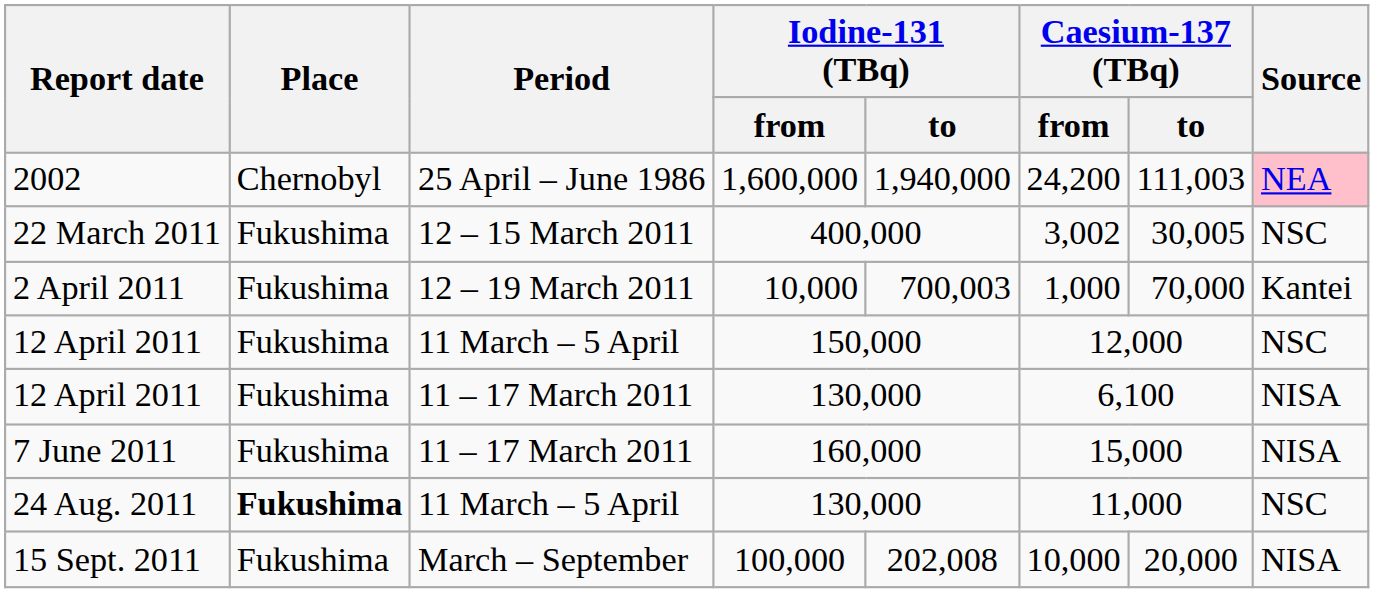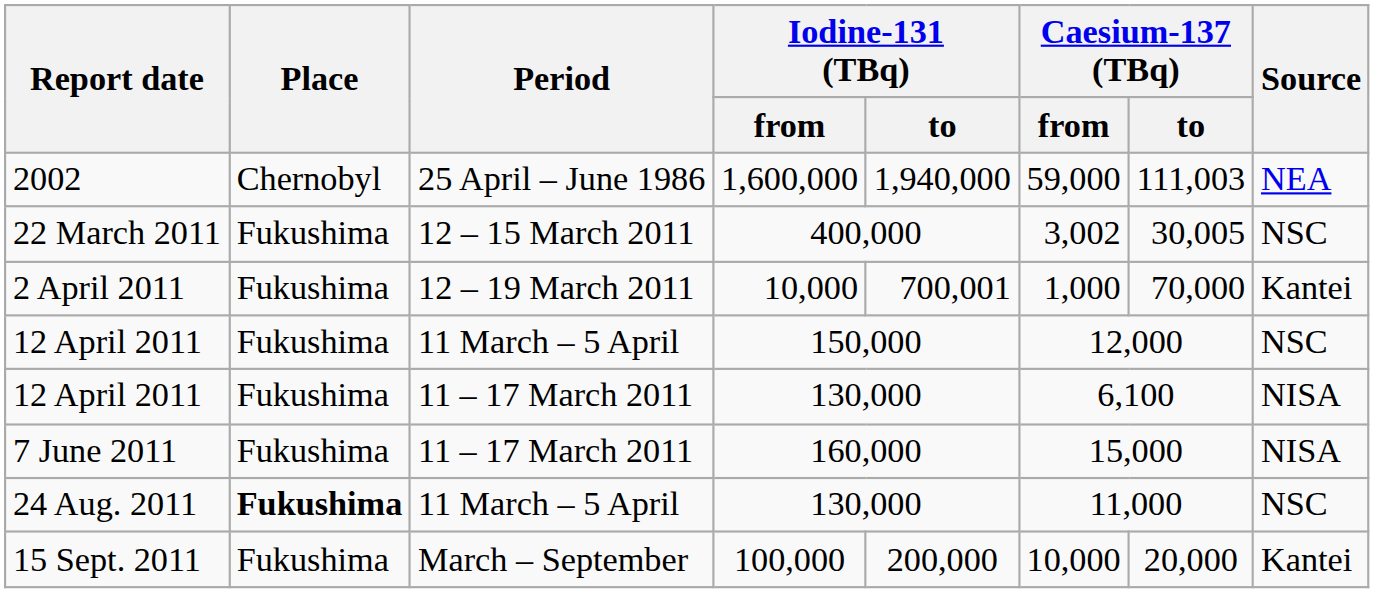2002 | Caesium-137 (TBq) / from: 24,200 -> 59,000
2002 | Source: pink background -> no background
2 April 2011 | Iodine-131 (TBq) / to: 700,003 -> 700,001
15 Sept. 2011 | Iodine-131 (TBq) / to: 202,008 -> 200,000
15 Sept. 2011 | Source: NISA -> Kantei
